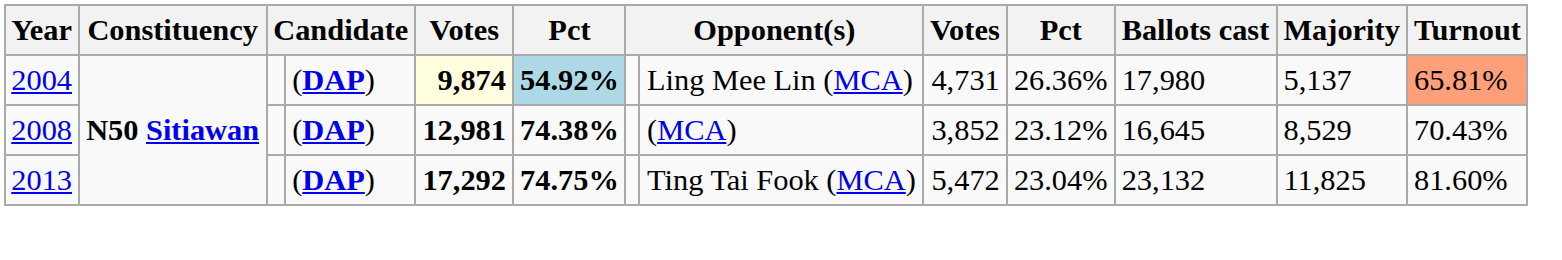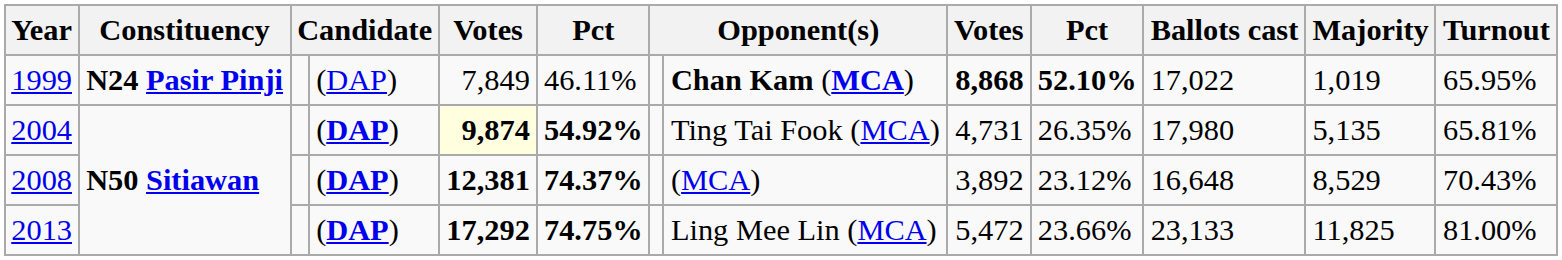+ row: 1999 | N24 Pasir Pinji | (DAP) | 7,849 | 46.11% | Chan Kam (MCA) | 8,868 | 52.10% | 17,022 | 1,019 | 65.95%
2004 | column 6: lightblue background -> no background
2004 | column 8: Ling Mee Lin (MCA) -> Ting Tai Fook (MCA)
2004 | column 10: 26.36% -> 26.35%
2004 | Majority: 5,137 -> 5,135
2004 | Turnout: lightsalmon background -> no background
2008 | column 5: 12,981 -> 12,381
2008 | column 6: 74.38% -> 74.37%
2008 | column 9: 3,852 -> 3,892
2008 | Ballots cast: 16,645 -> 16,648
2013 | column 8: Ting Tai Fook (MCA) -> Ling Mee Lin (MCA)
2013 | column 10: 23.04% -> 23.66%
2013 | Ballots cast: 23,132 -> 23,133
2013 | Turnout: 81.60% -> 81.00%
